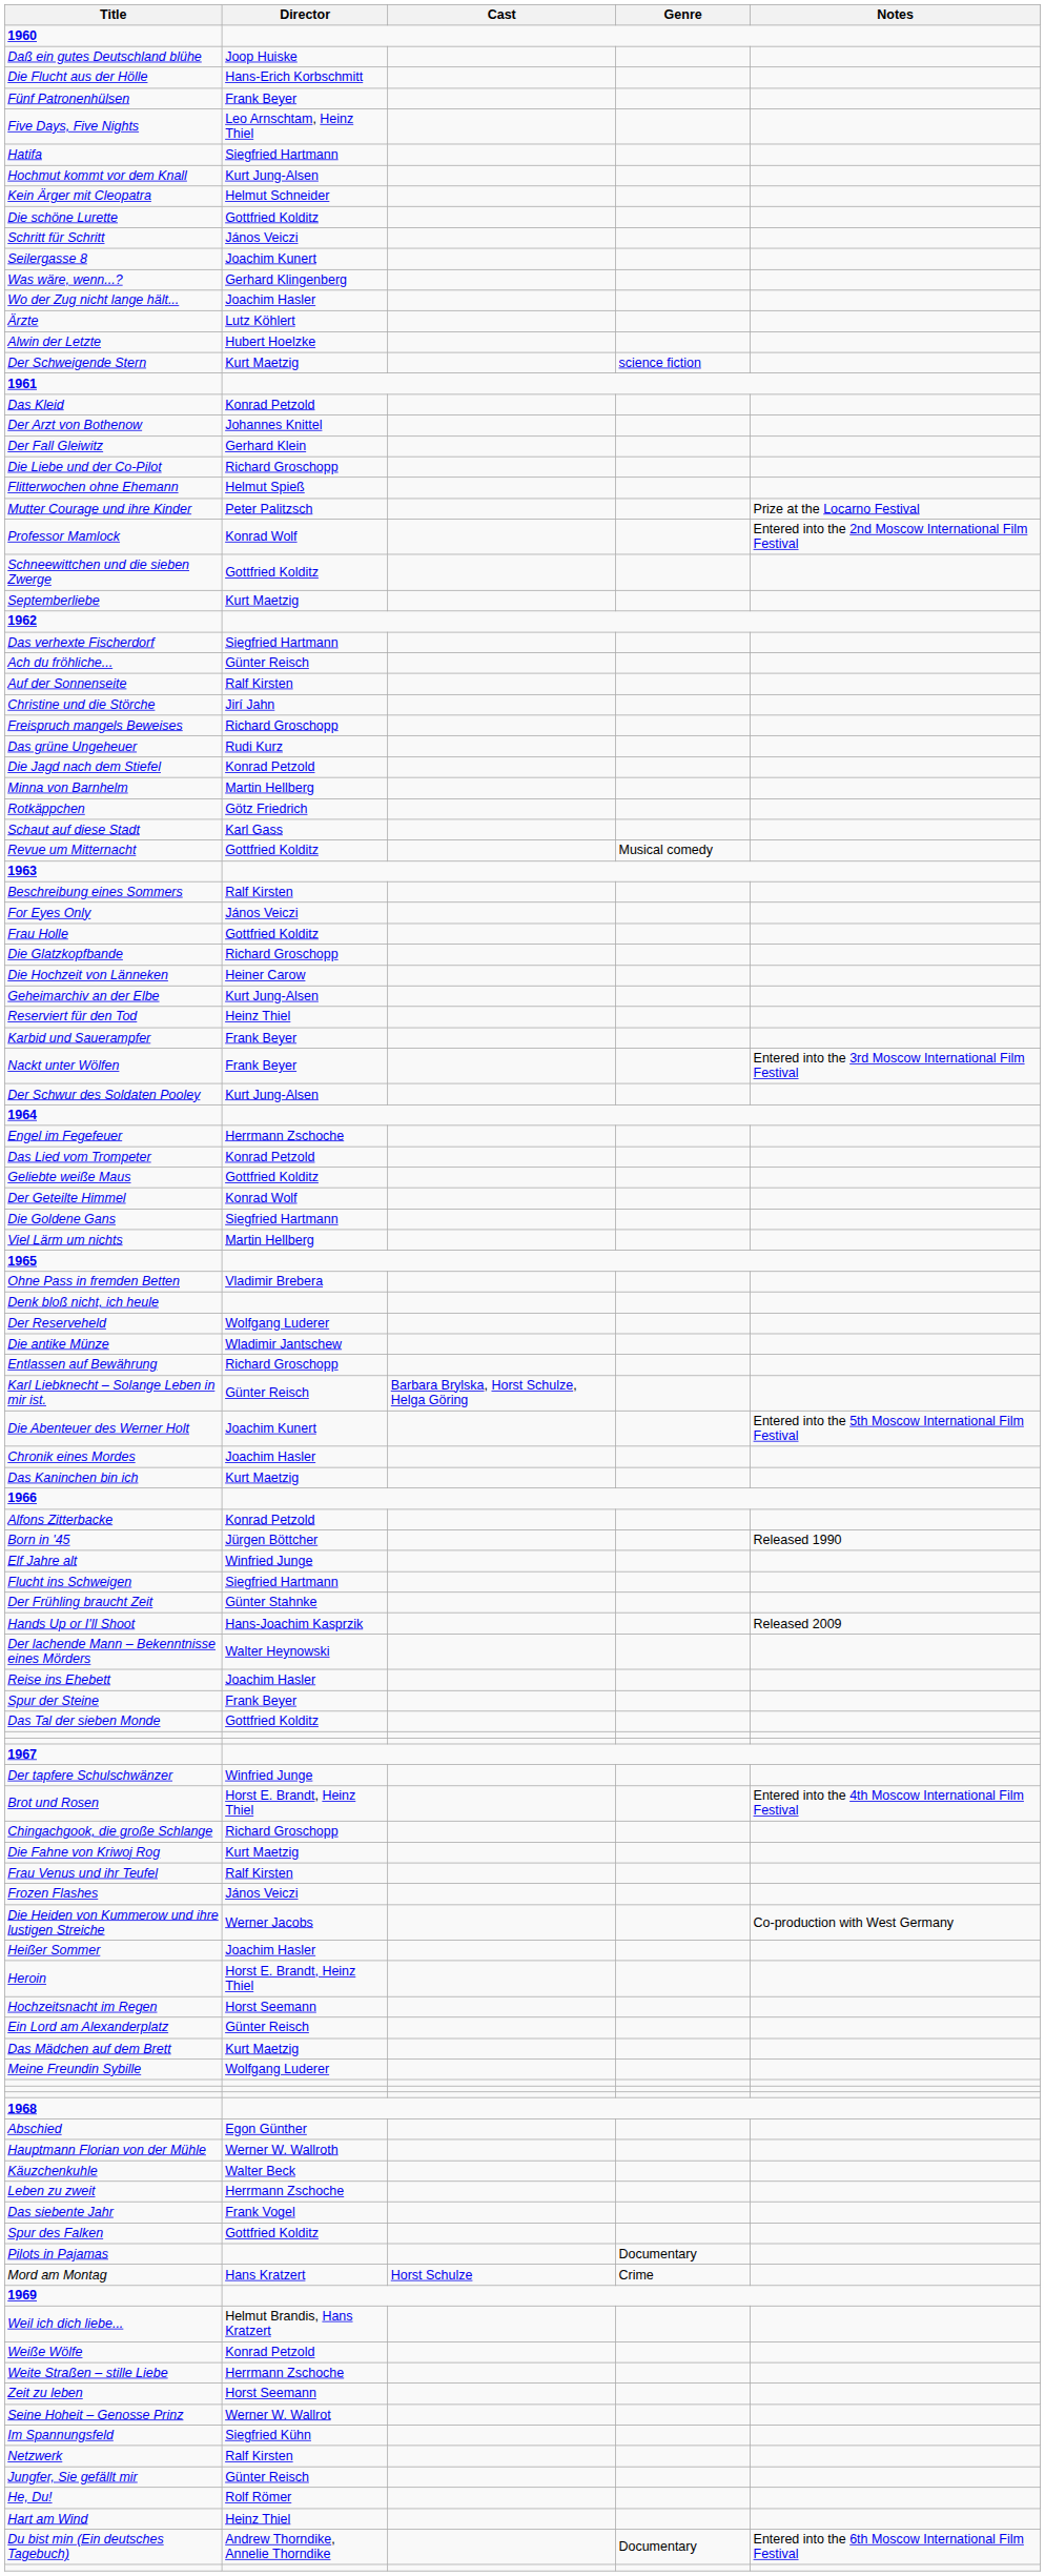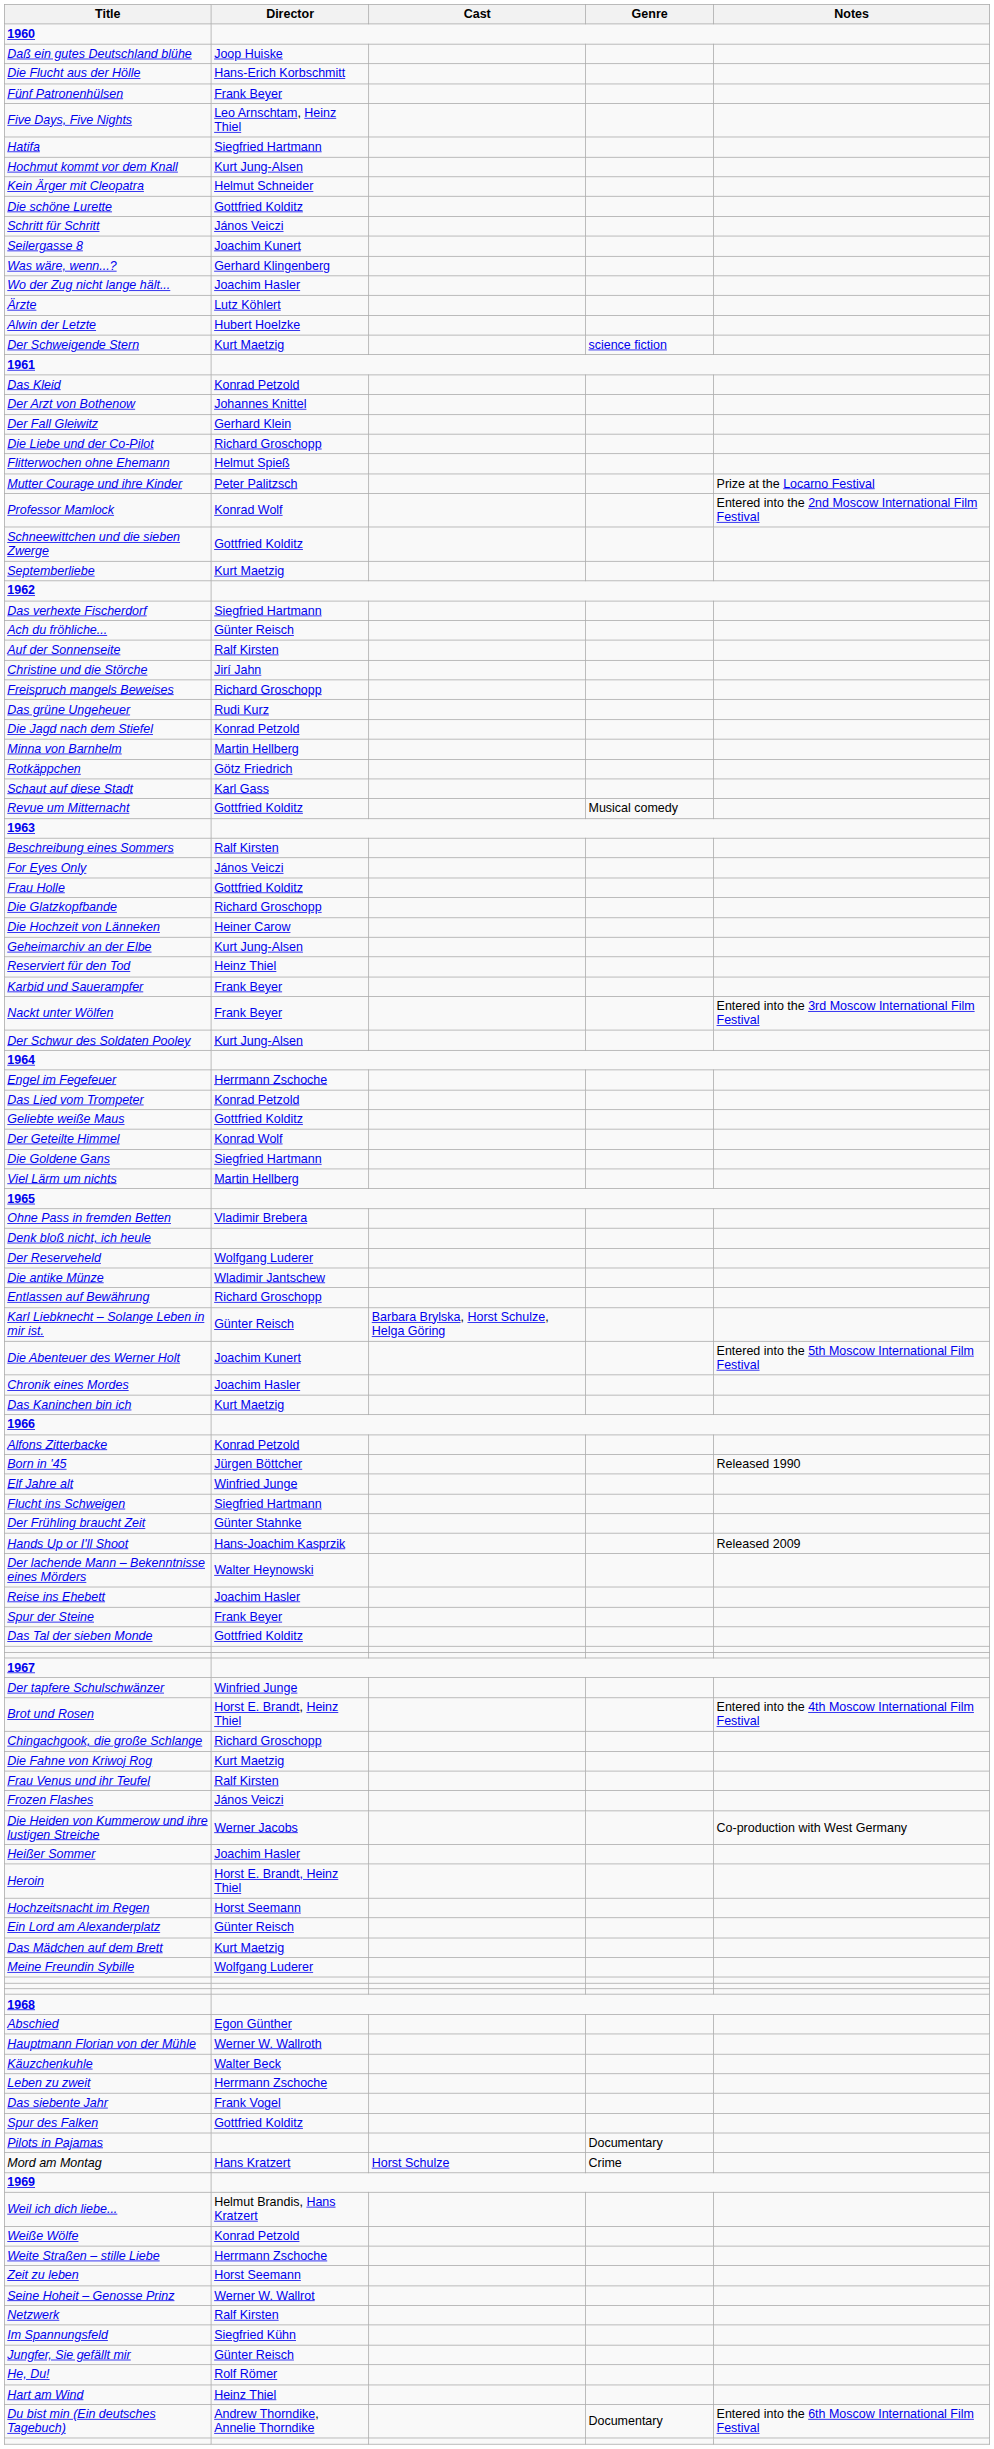rows swapped: Netzwerk <-> Im Spannungsfeld
